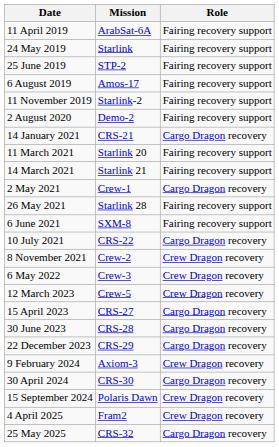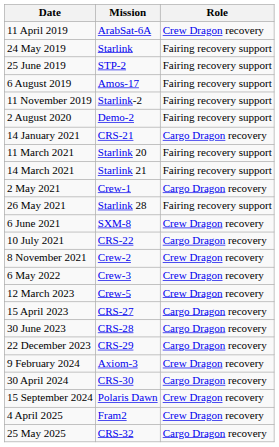11 April 2019 | Role: Fairing recovery support -> Crew Dragon recovery
6 June 2021 | Role: Fairing recovery support -> Crew Dragon recovery
